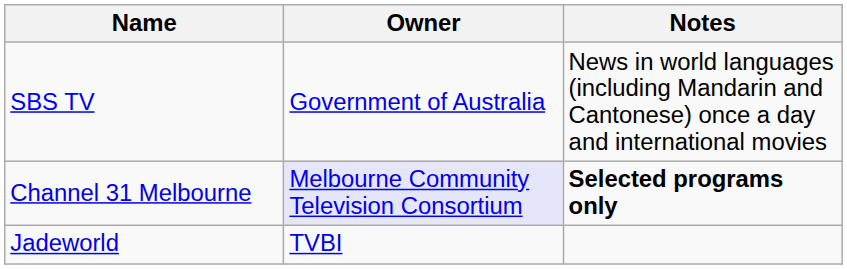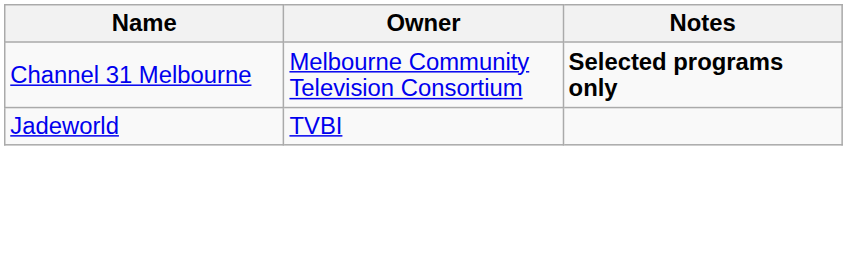- row: SBS TV | Government of Australia | News in world languages (including Mandarin and Cantonese) once a day and international movies
Channel 31 Melbourne | Owner: lavender background -> no background
